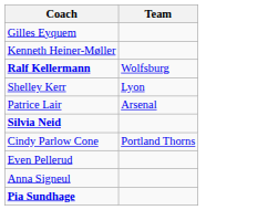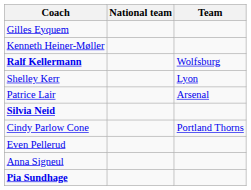+ column: National team
